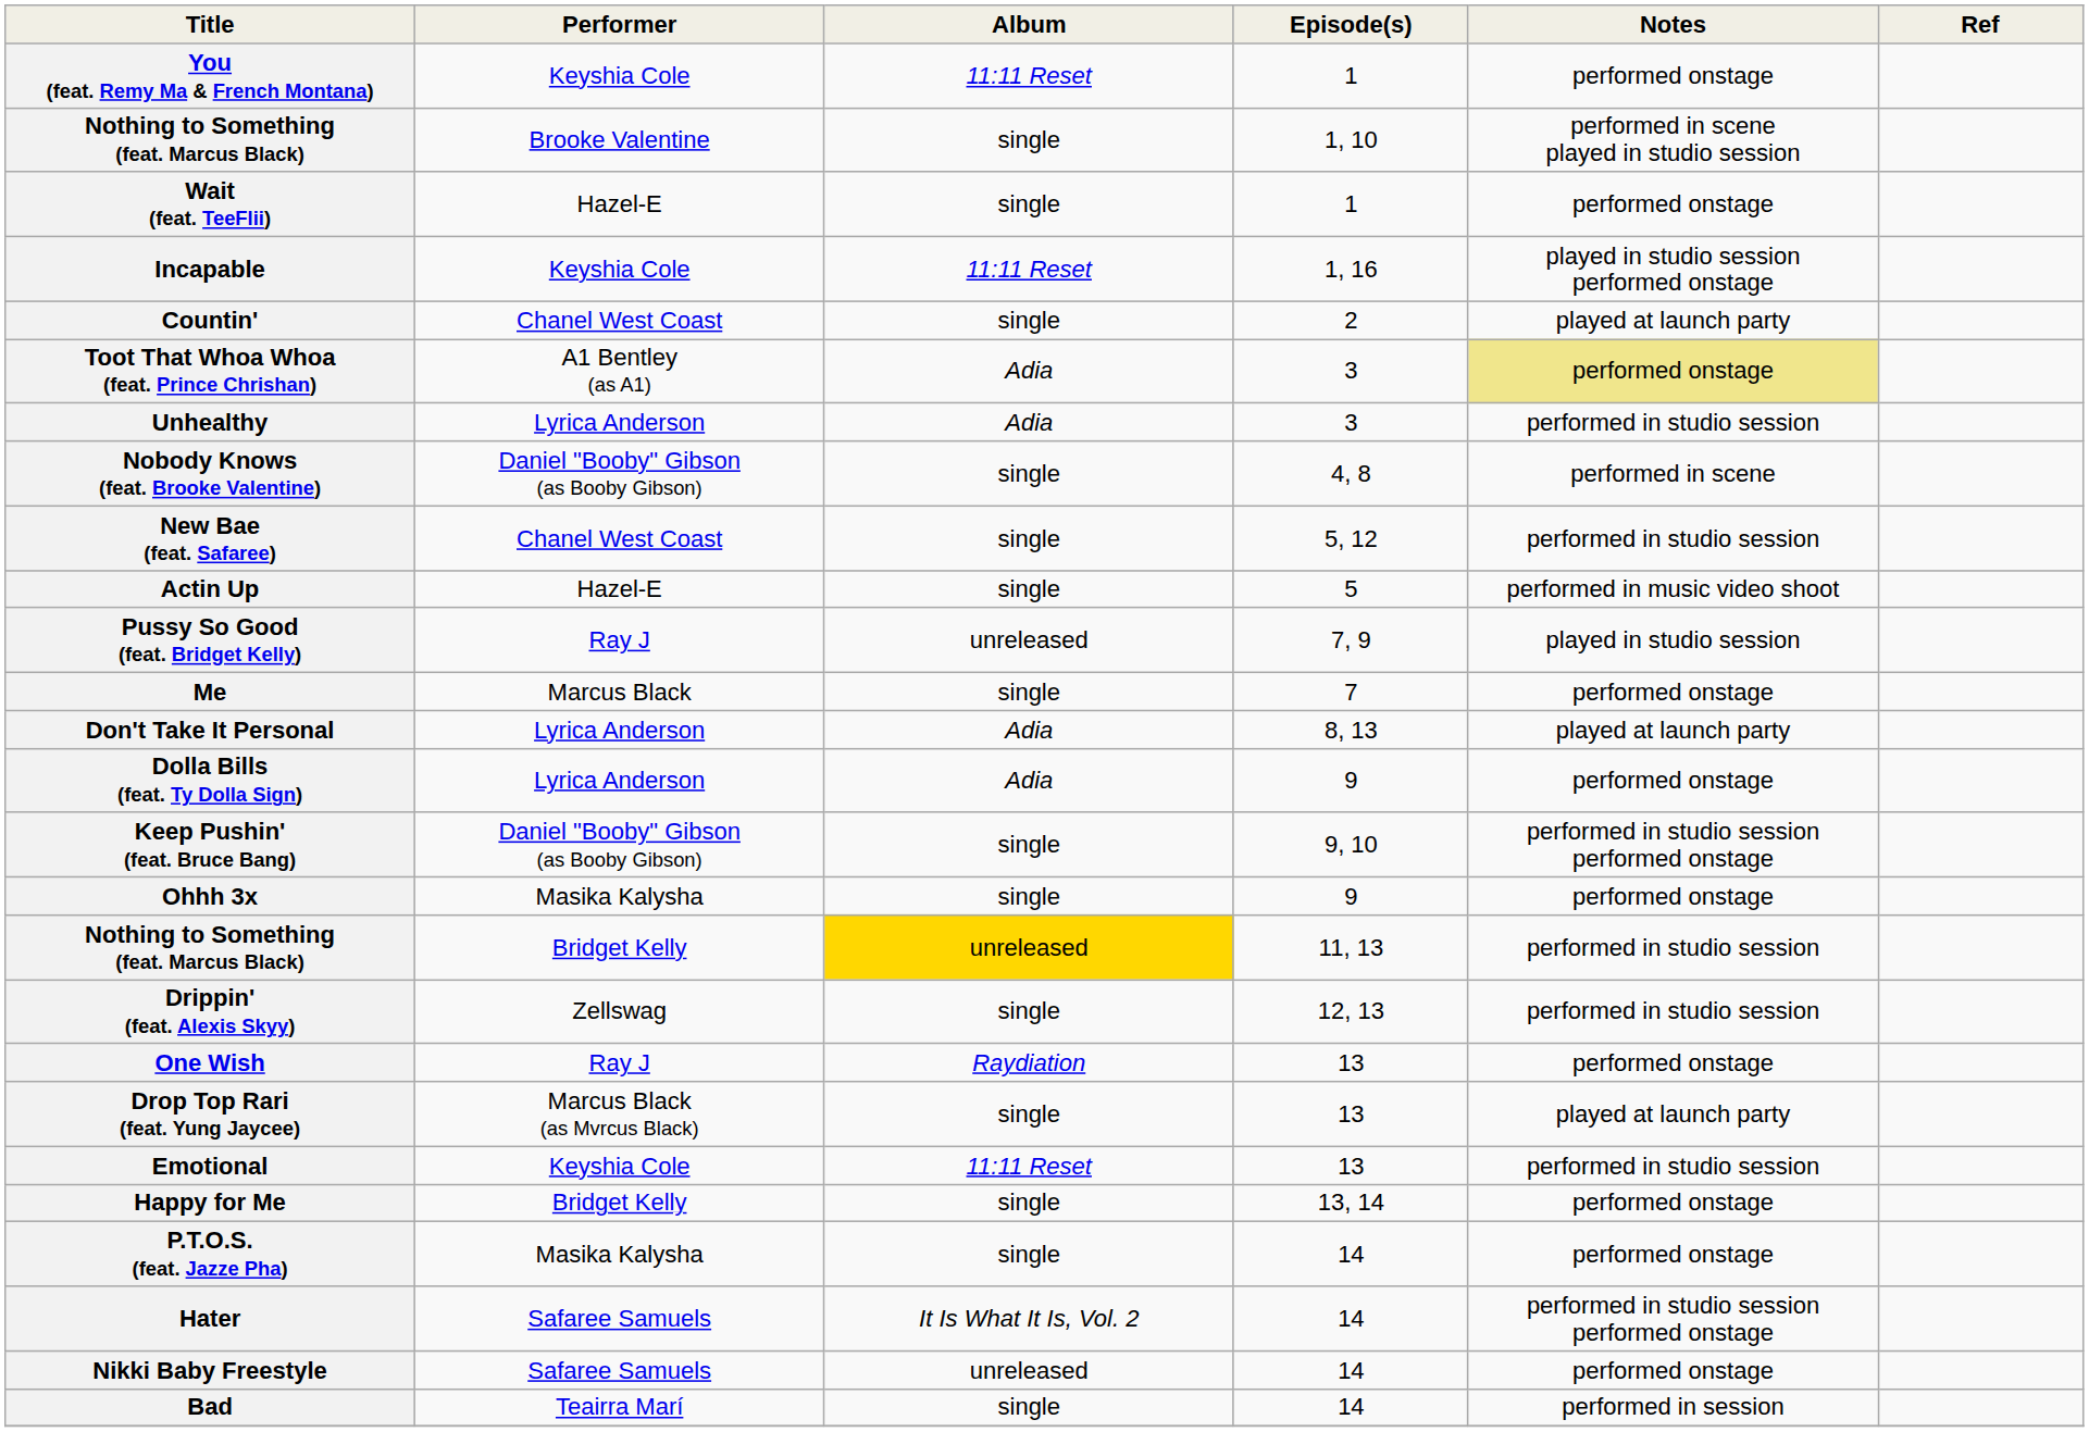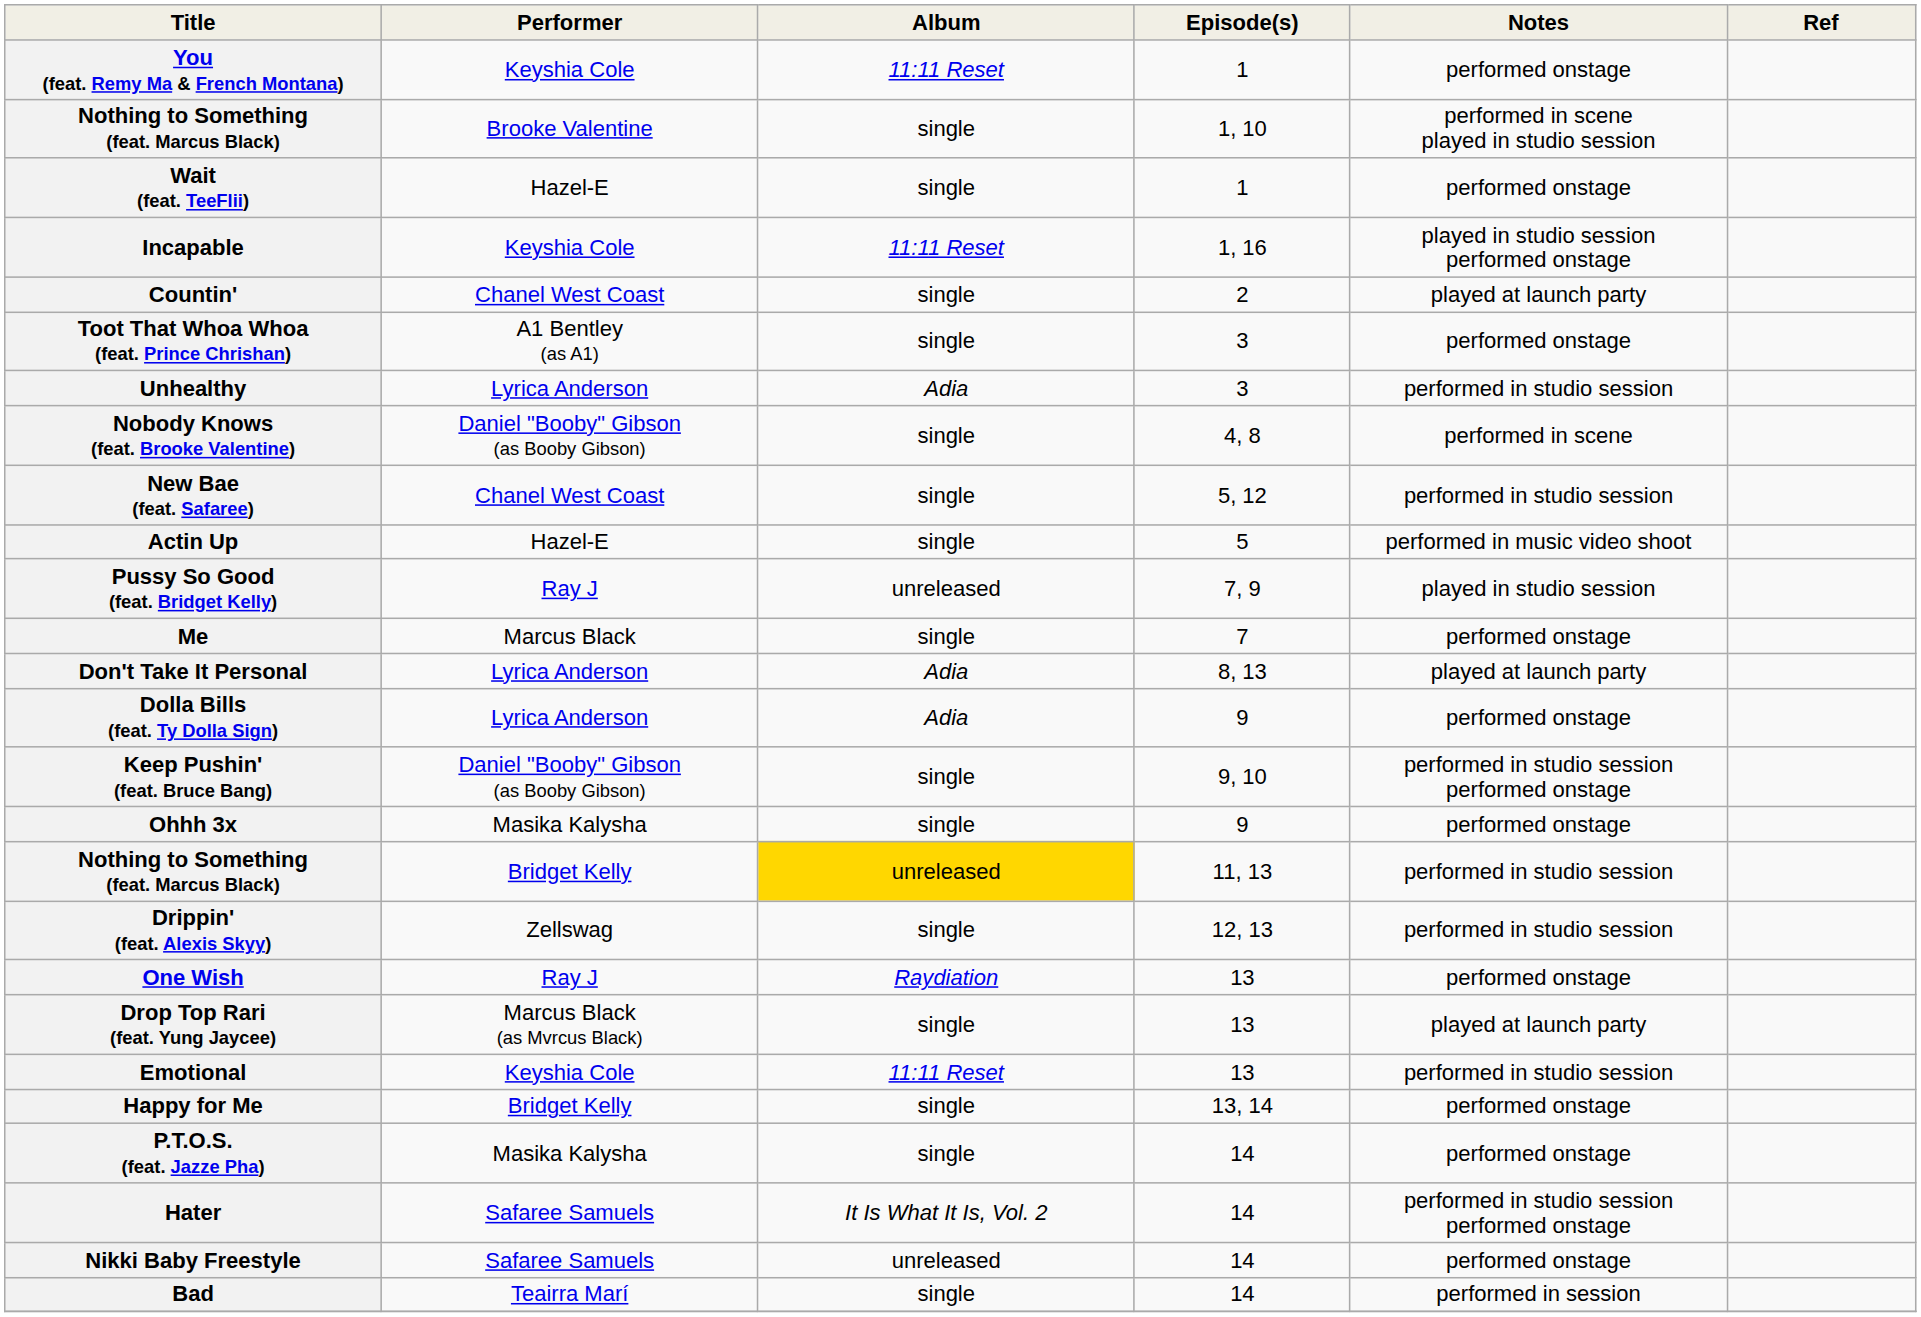Toot That Whoa Whoa (feat. Prince Chrishan) | Album: Adia -> single
Toot That Whoa Whoa (feat. Prince Chrishan) | Notes: khaki background -> no background
